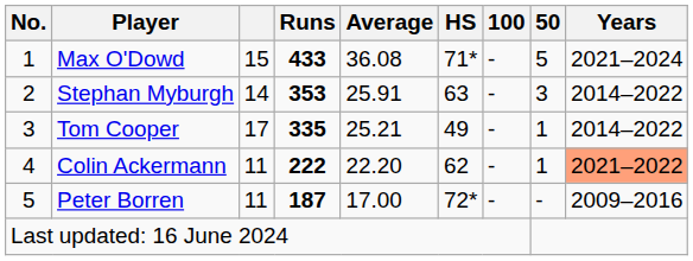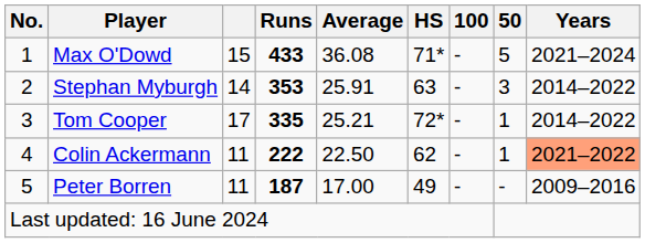Tom Cooper | HS: 49 -> 72*
Colin Ackermann | Average: 22.20 -> 22.50
Peter Borren | HS: 72* -> 49
